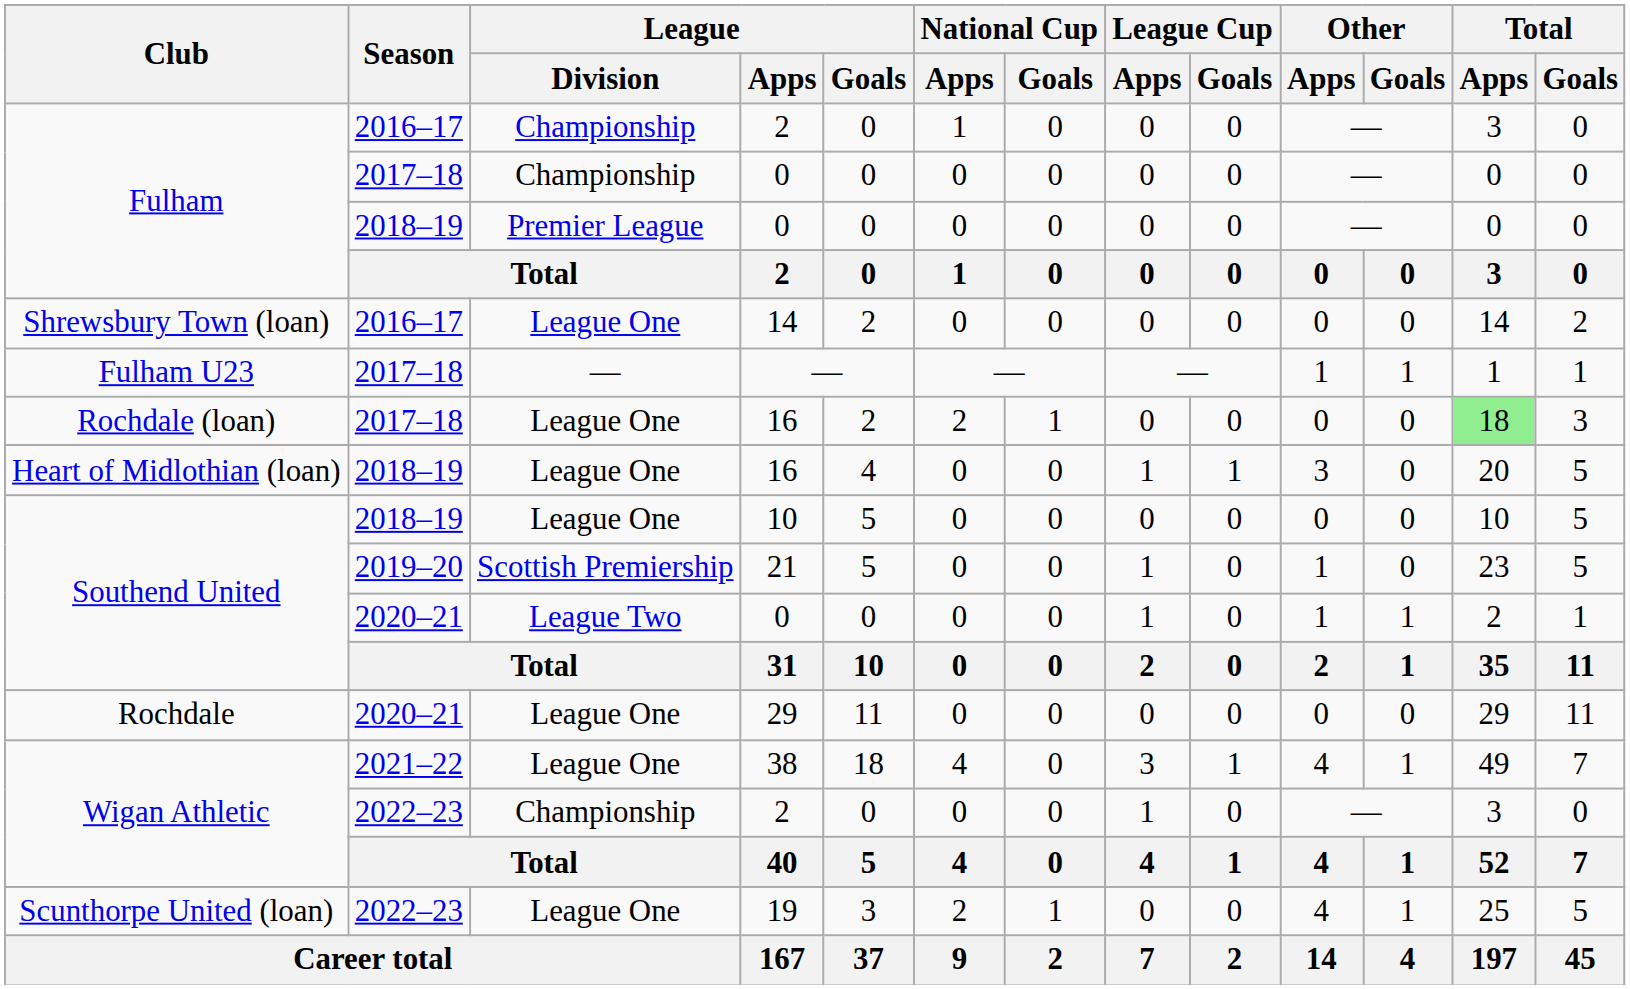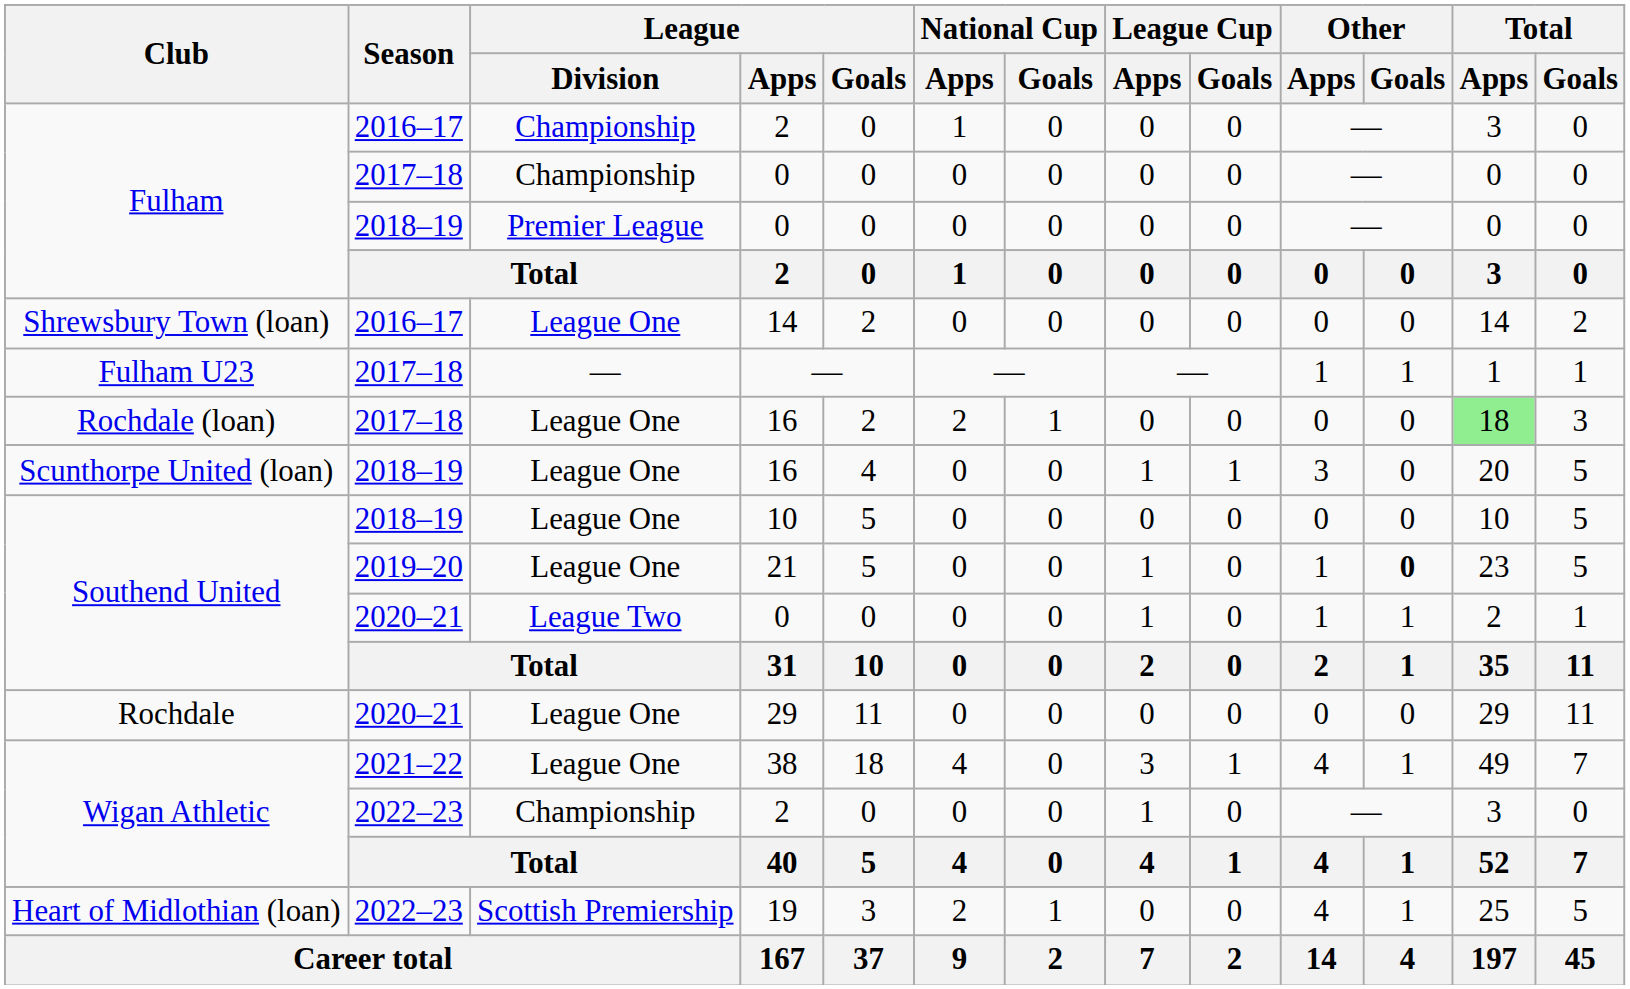2018–19 / 16 | Club: Heart of Midlothian (loan) -> Scunthorpe United (loan)
21 | League / Division: Scottish Premiership -> League One
21 | Other / Goals: normal -> bold
19 | Club: Scunthorpe United (loan) -> Heart of Midlothian (loan)
19 | League / Division: League One -> Scottish Premiership
